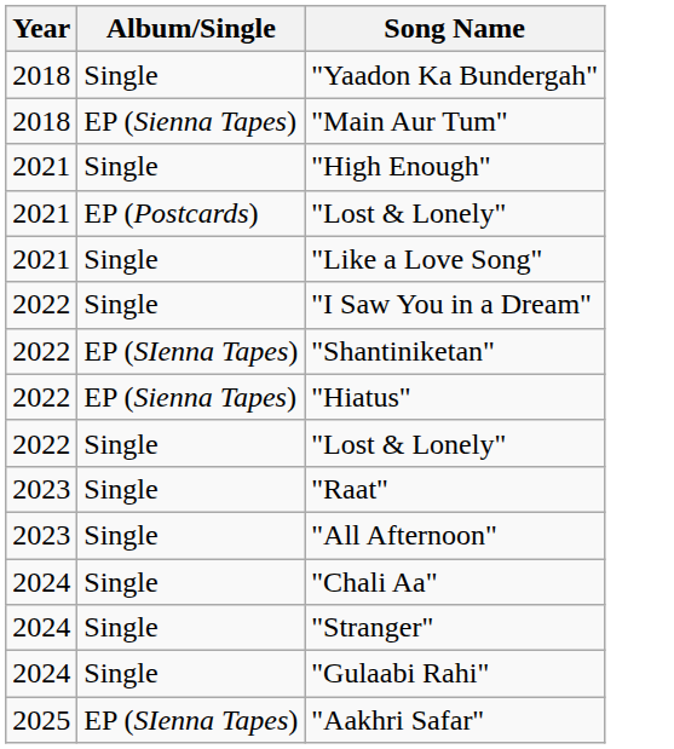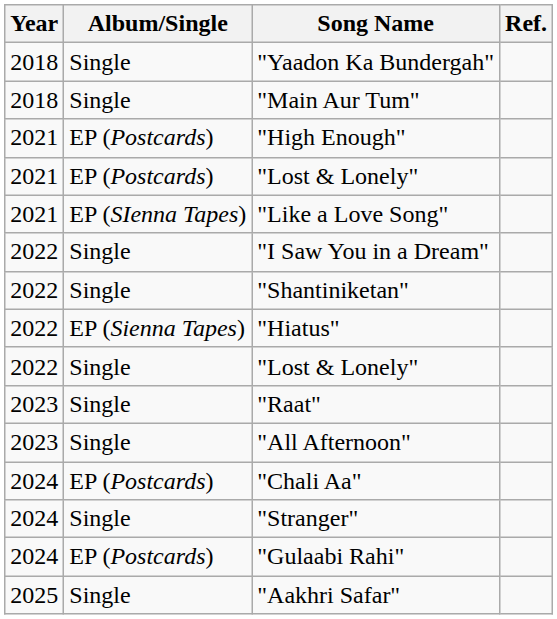+ column: Ref.
"Main Aur Tum" | Album/Single: EP (Sienna Tapes) -> Single
"High Enough" | Album/Single: Single -> EP (Postcards)
"Like a Love Song" | Album/Single: Single -> EP (SIenna Tapes)
"Shantiniketan" | Album/Single: EP (SIenna Tapes) -> Single
"Chali Aa" | Album/Single: Single -> EP (Postcards)
"Gulaabi Rahi" | Album/Single: Single -> EP (Postcards)
"Aakhri Safar" | Album/Single: EP (SIenna Tapes) -> Single
